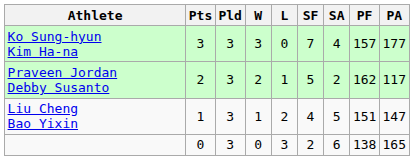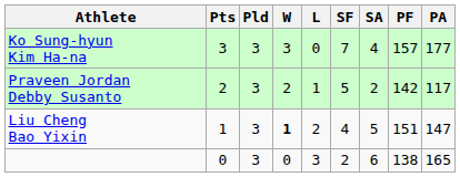Praveen Jordan Debby Susanto | PF: 162 -> 142
Liu Cheng Bao Yixin | W: normal -> bold
